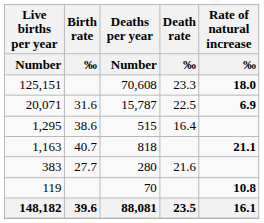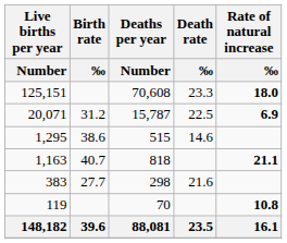20,071 | Birth rate / ‰: 31.6 -> 31.2
1,295 | Death rate / ‰: 16.4 -> 14.6
383 | Deaths per year / Number: 280 -> 298
